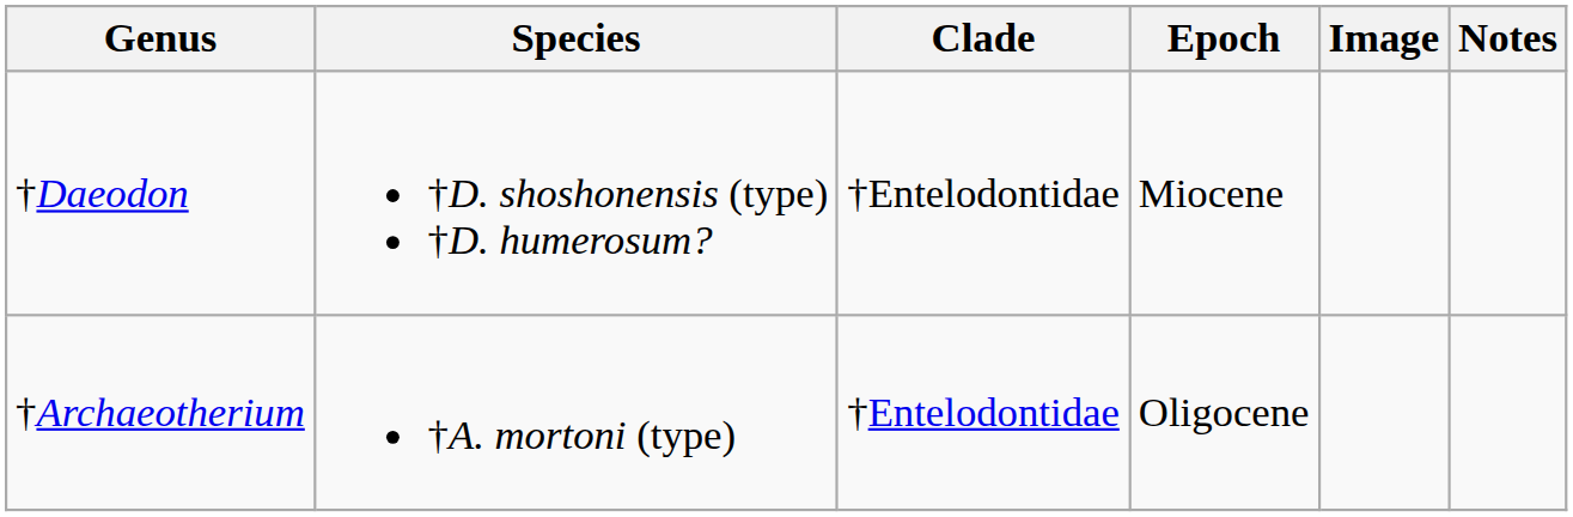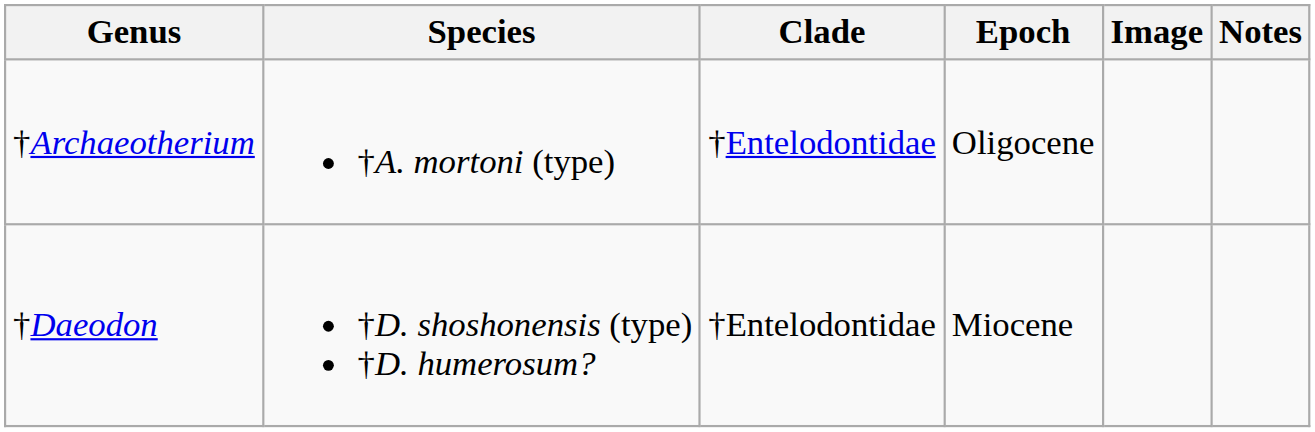rows swapped: †Archaeotherium <-> †Daeodon
